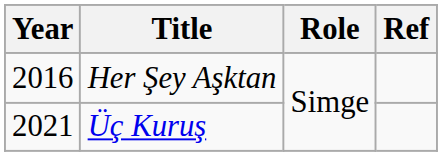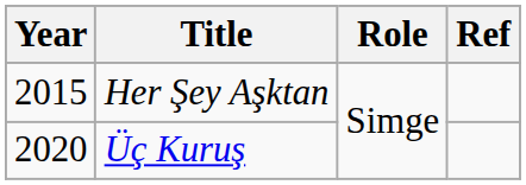Her Şey Aşktan | Year: 2016 -> 2015
Üç Kuruş | Year: 2021 -> 2020
